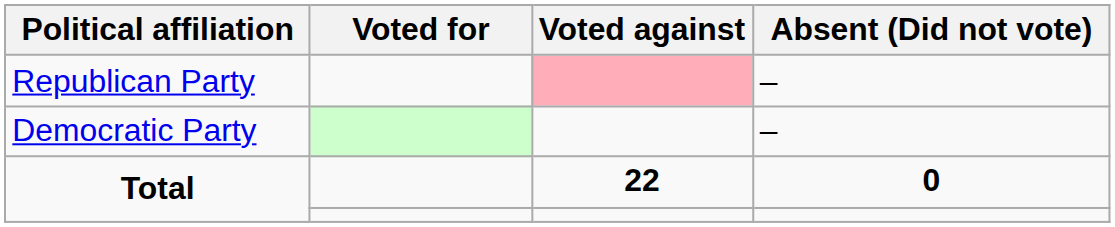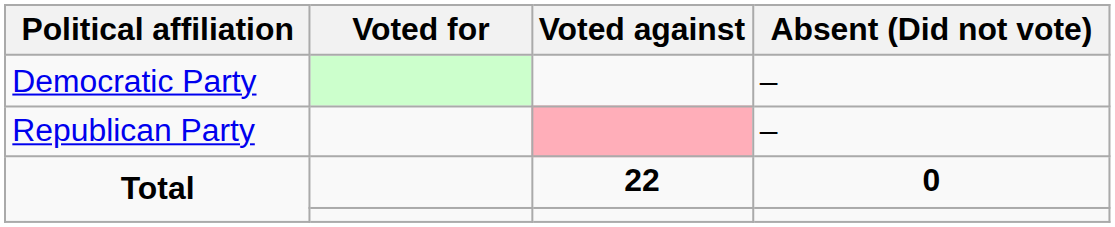rows swapped: Democratic Party <-> Republican Party
